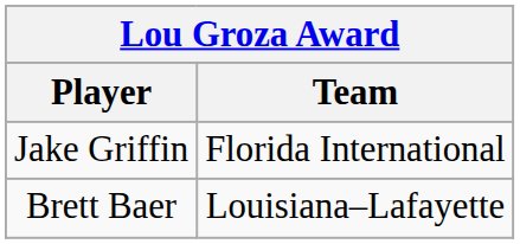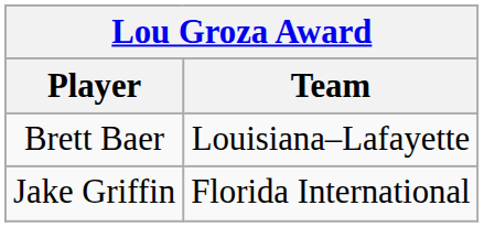rows swapped: Brett Baer <-> Jake Griffin
